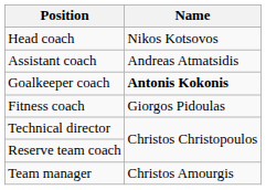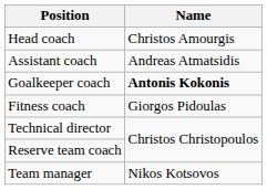Head coach | Name: Nikos Kotsovos -> Christos Amourgis
Team manager | Name: Christos Amourgis -> Nikos Kotsovos
